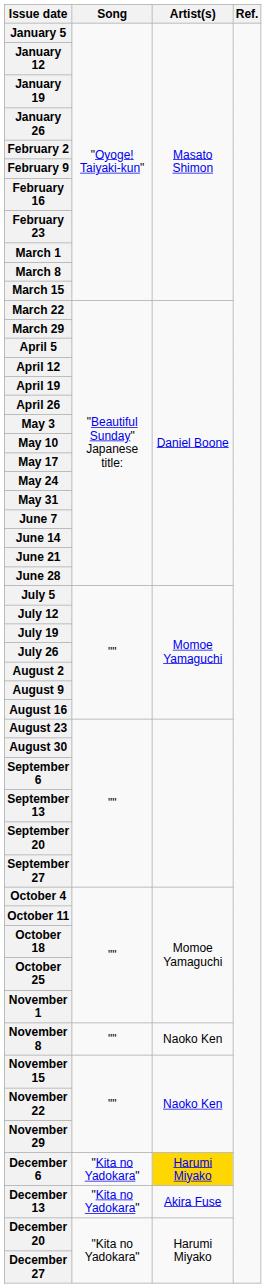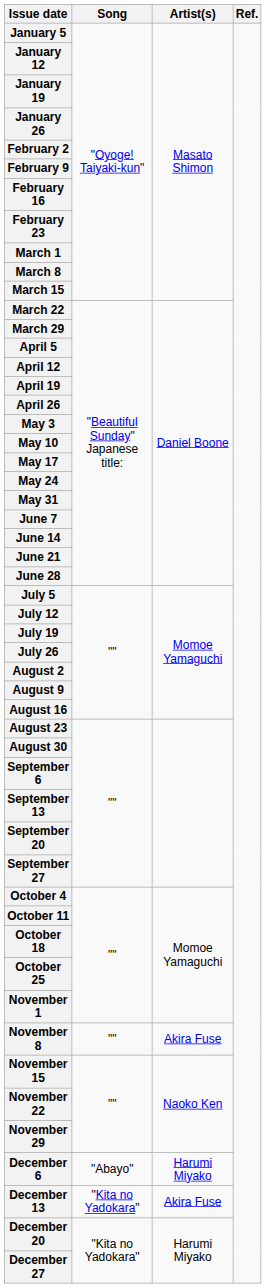November 8 | Artist(s): Naoko Ken -> Akira Fuse
December 6 | Song: "Kita no Yadokara" -> "Abayo"
December 6 | Artist(s): gold background -> no background
